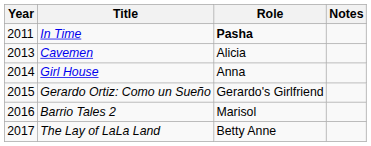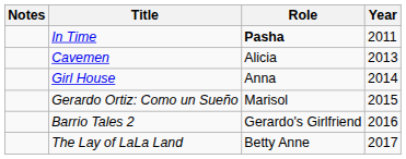columns swapped: Year <-> Notes
Gerardo Ortiz: Como un Sueño | Role: Gerardo's Girlfriend -> Marisol
Barrio Tales 2 | Role: Marisol -> Gerardo's Girlfriend
